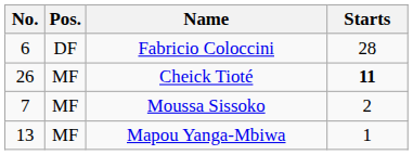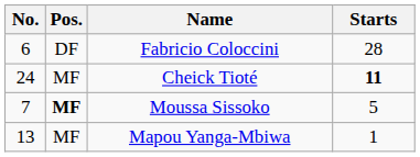Cheick Tioté | No.: 26 -> 24
Moussa Sissoko | Pos.: normal -> bold
Moussa Sissoko | Starts: 2 -> 5
